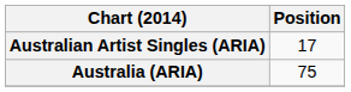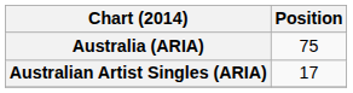rows swapped: Australia (ARIA) <-> Australian Artist Singles (ARIA)
